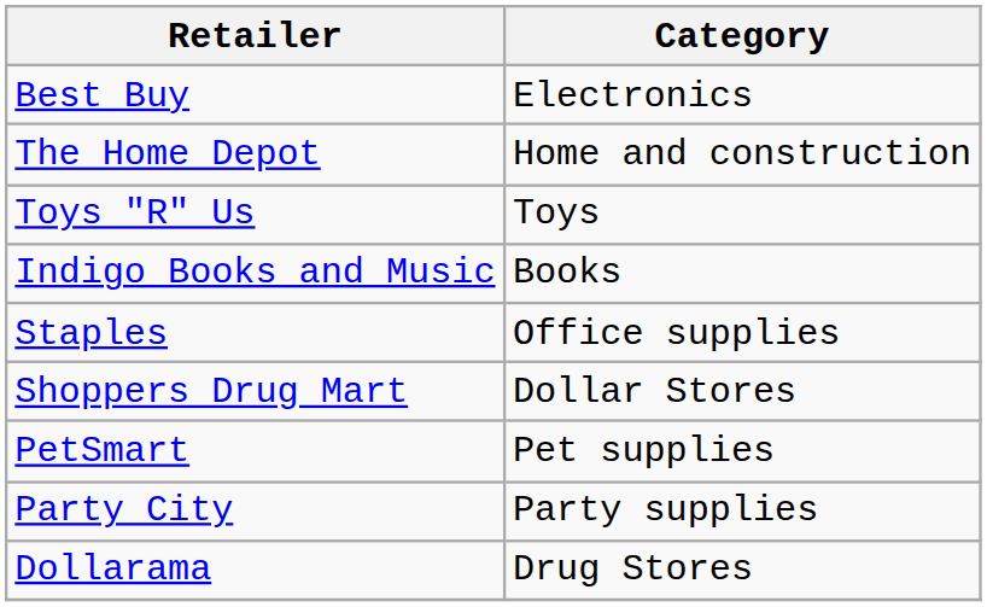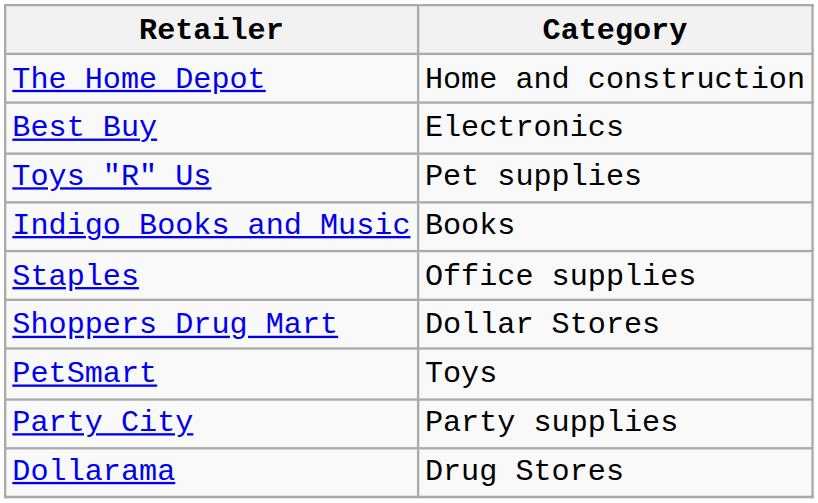rows swapped: The Home Depot <-> Best Buy
Toys "R" Us | Category: Toys -> Pet supplies
PetSmart | Category: Pet supplies -> Toys
